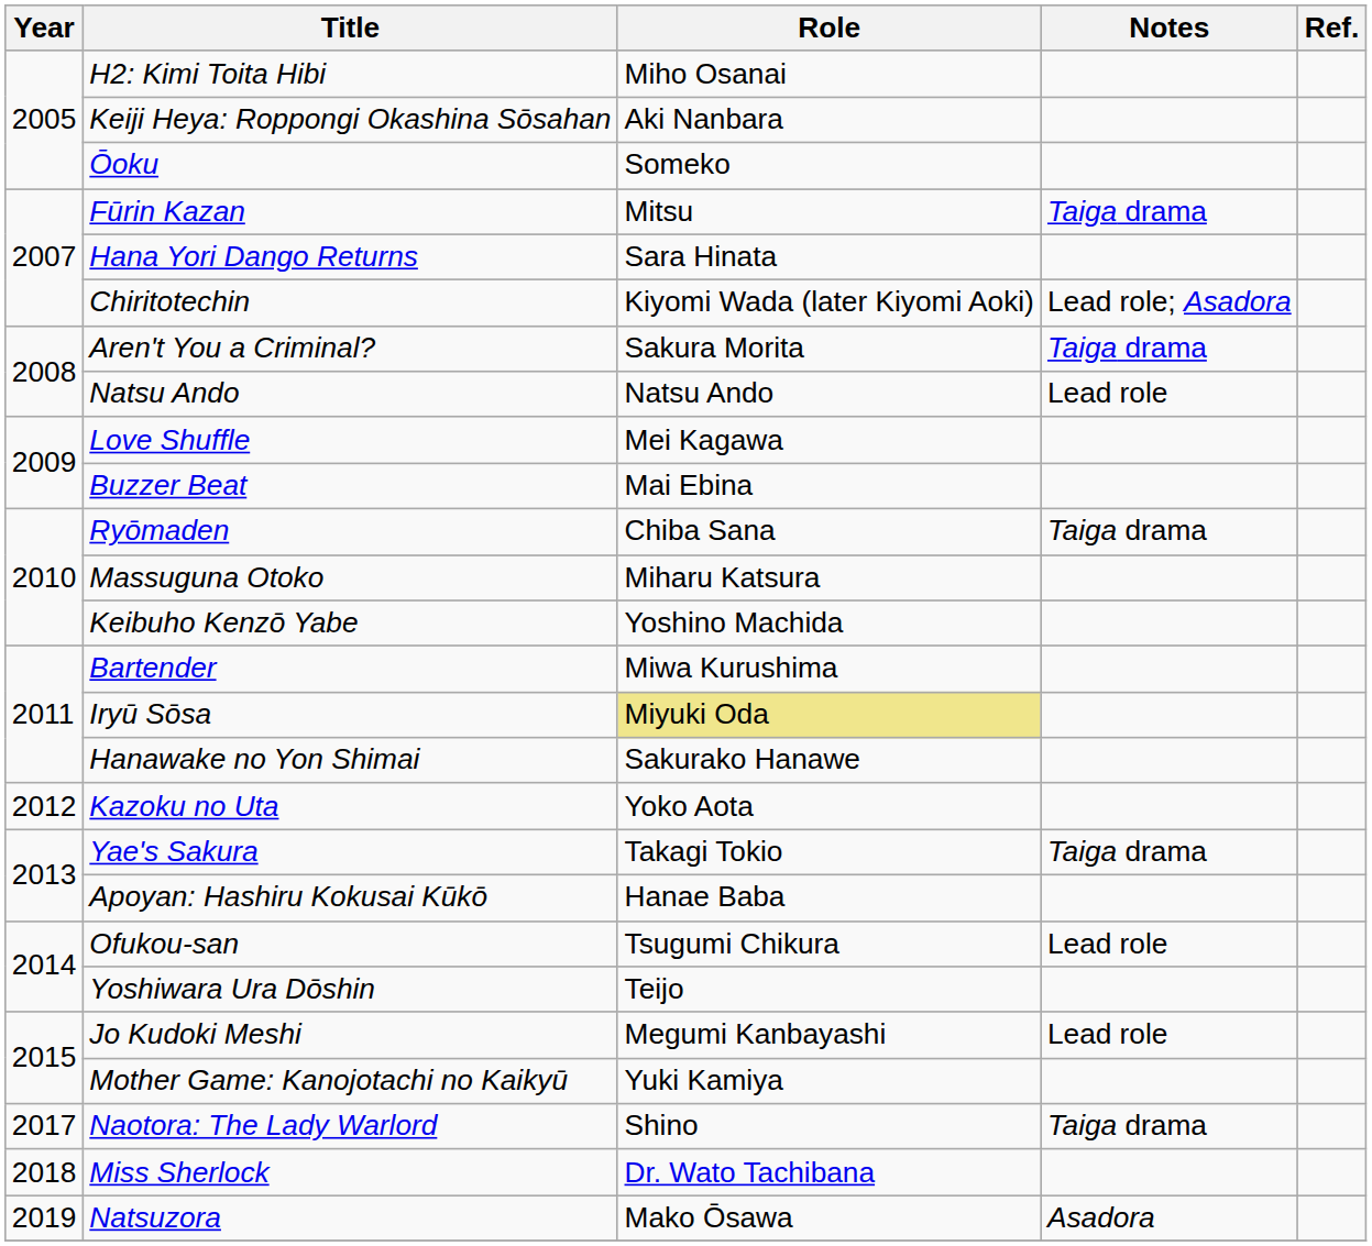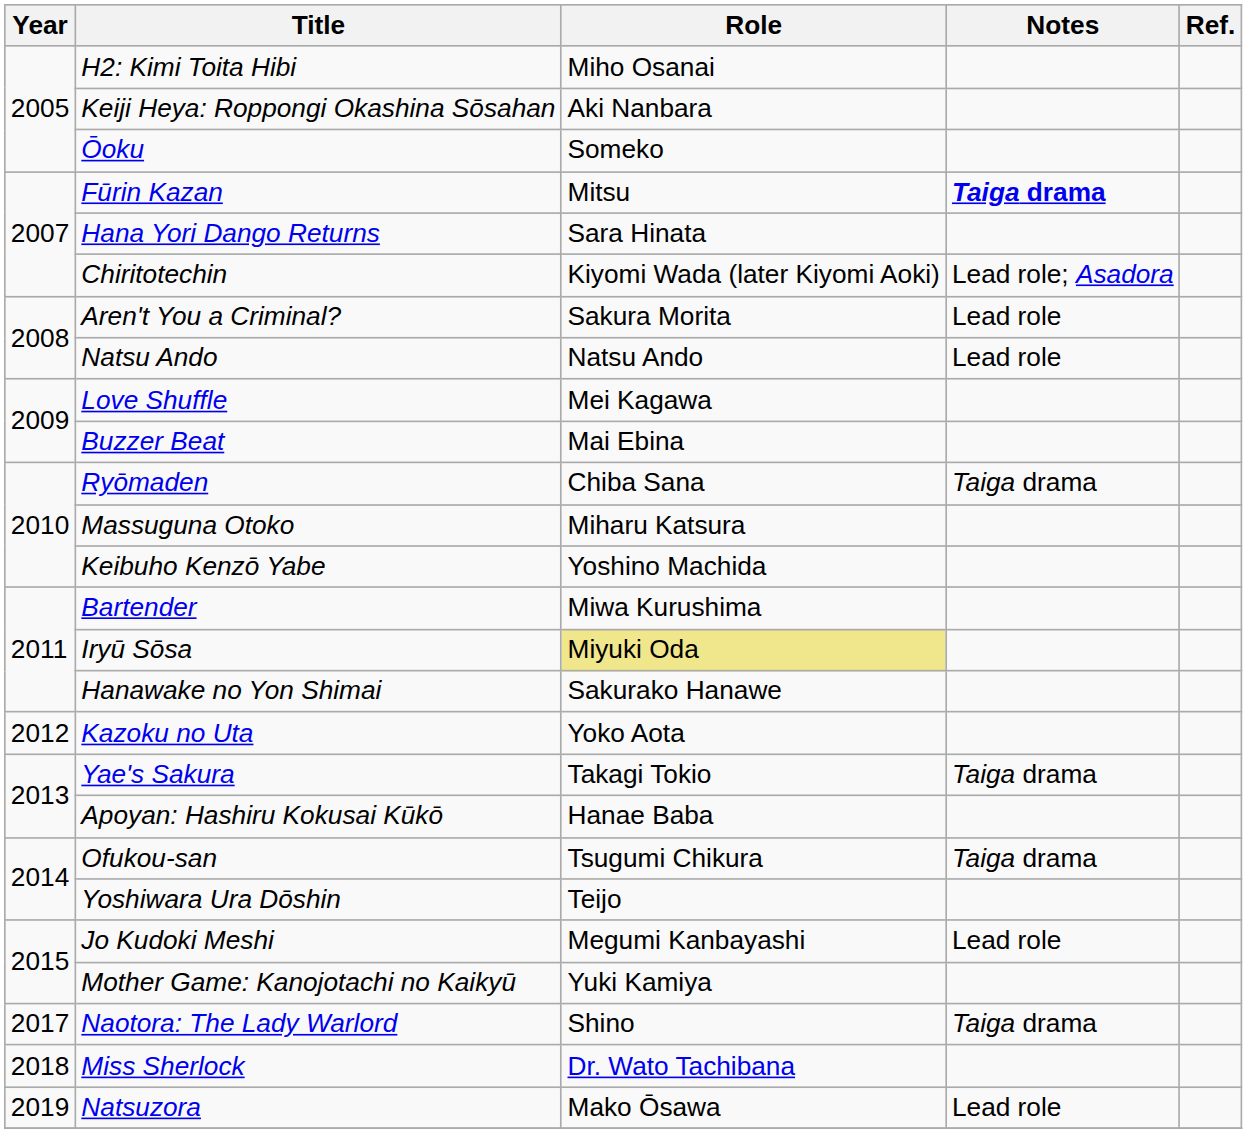Fūrin Kazan | Notes: normal -> bold
Aren't You a Criminal? | Notes: Taiga drama -> Lead role
Ofukou-san | Notes: Lead role -> Taiga drama
Natsuzora | Notes: Asadora -> Lead role
